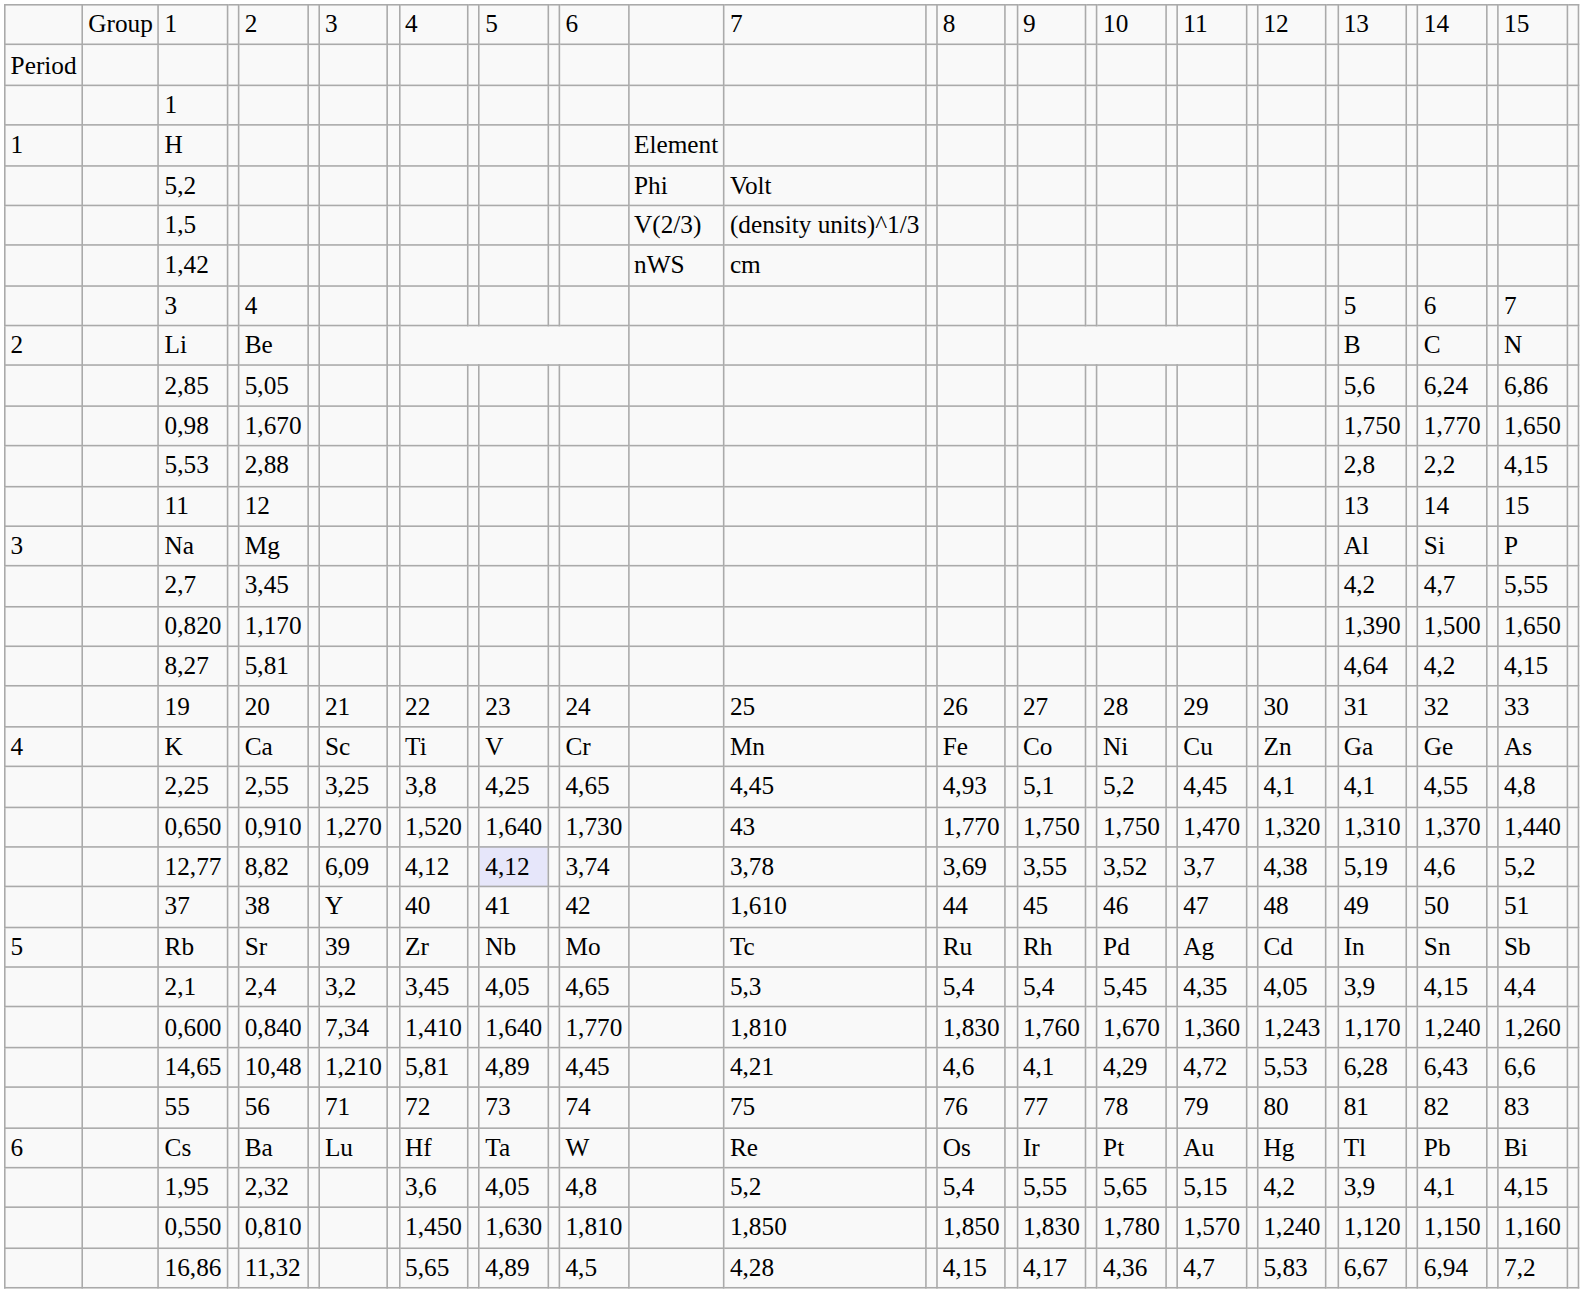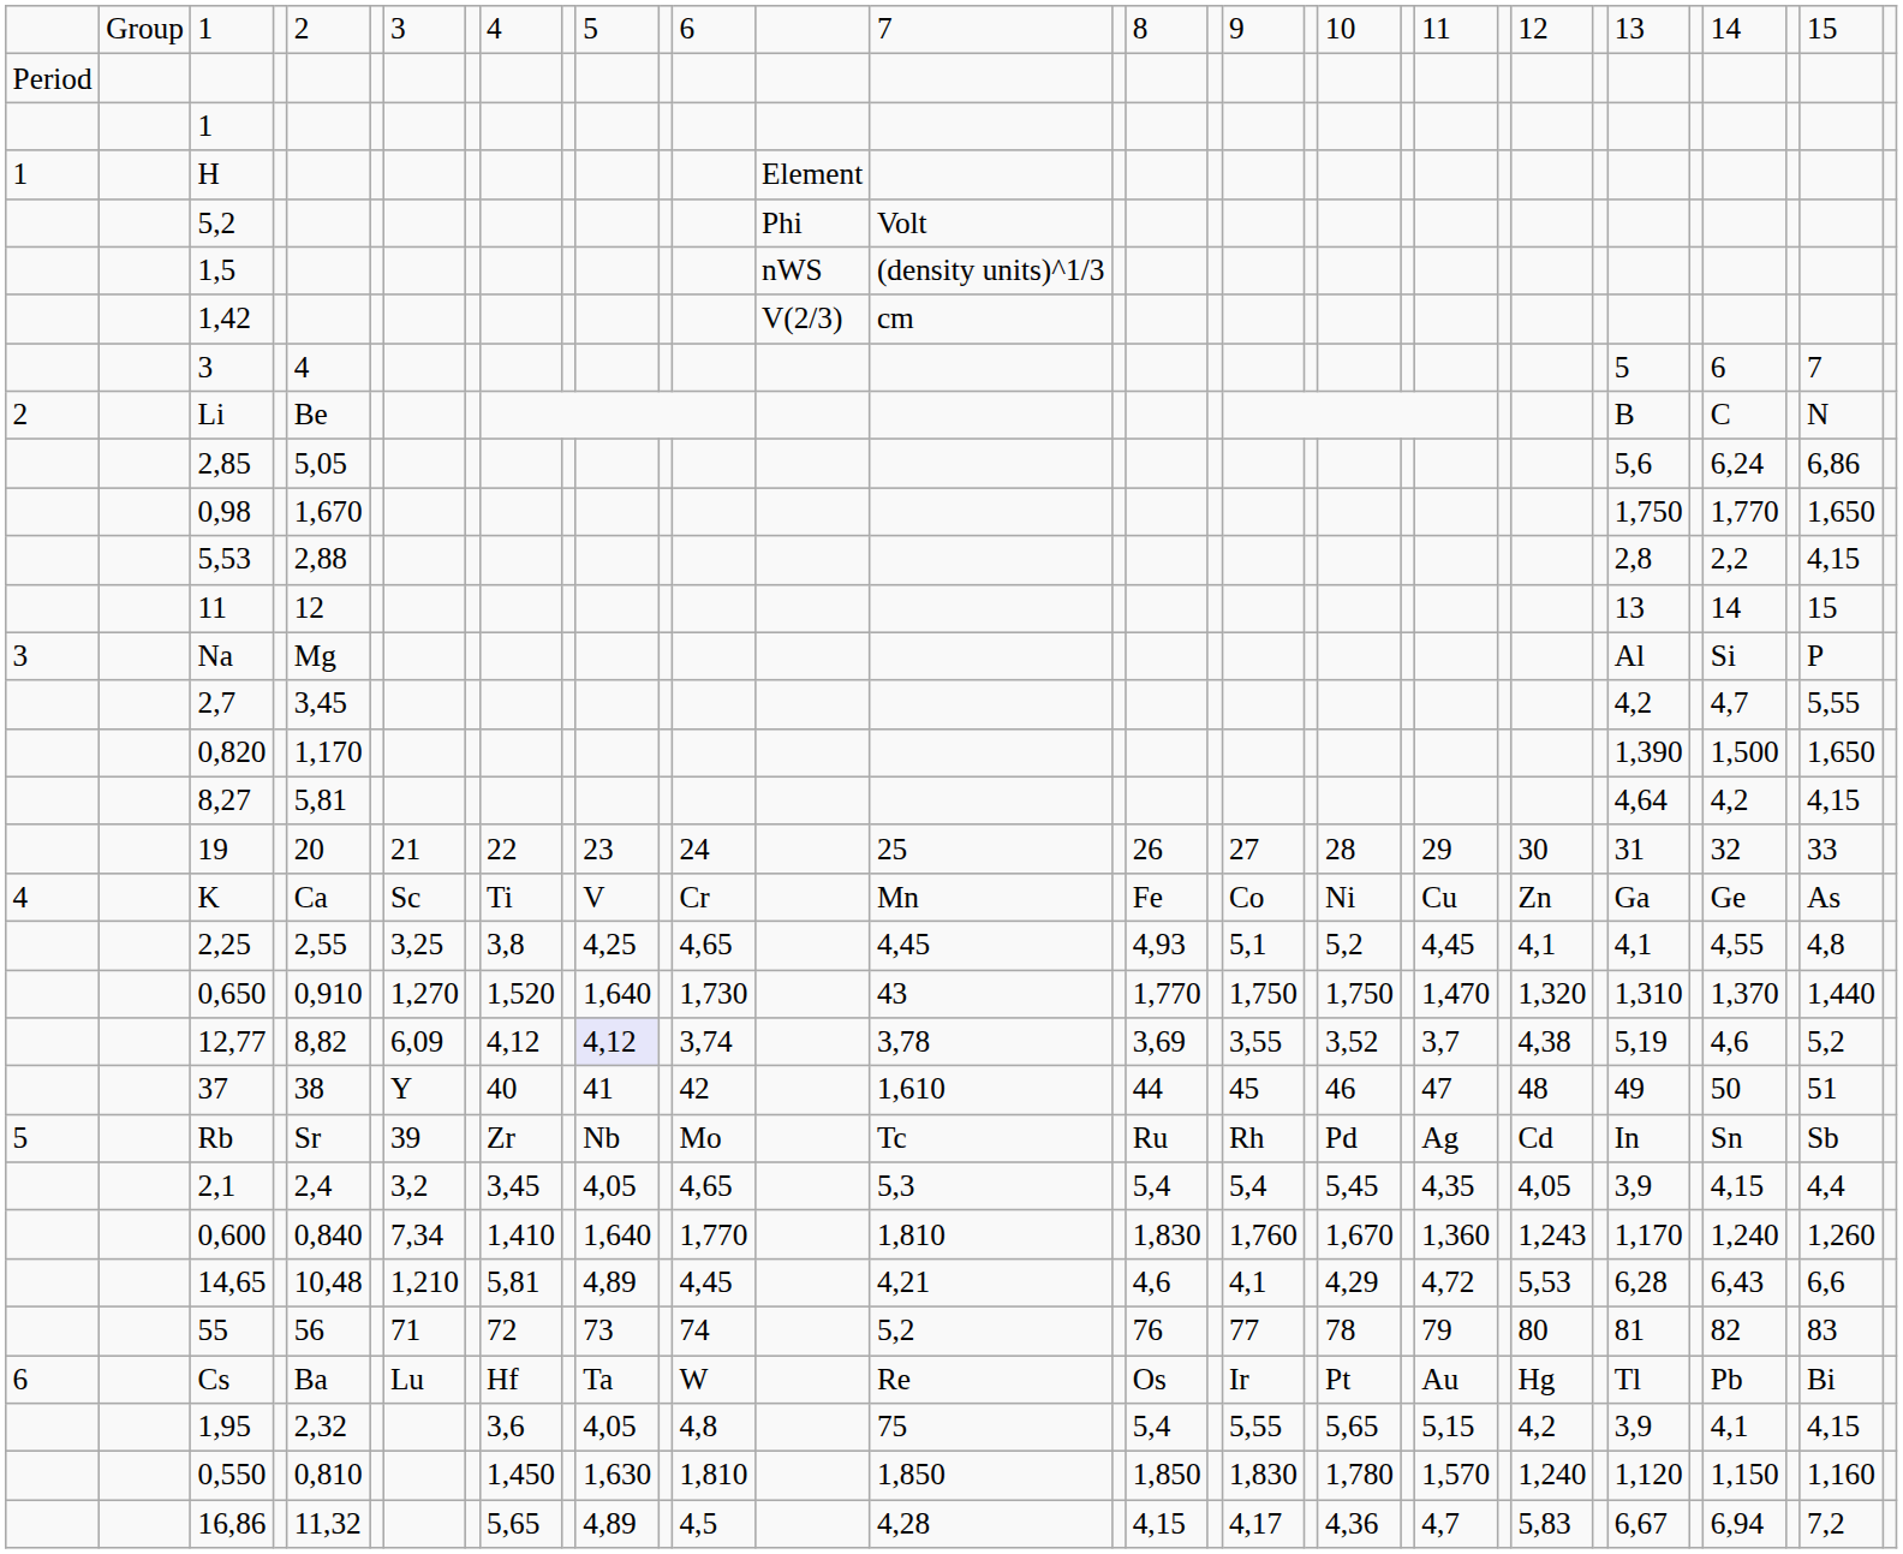1,5 | column 14: V(2/3) -> nWS
1,42 | column 14: nWS -> V(2/3)
55 | column 15: 75 -> 5,2
1,95 | column 15: 5,2 -> 75
